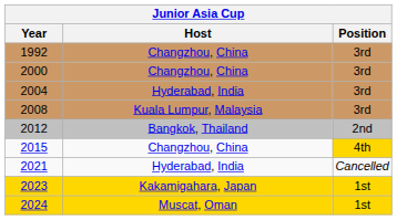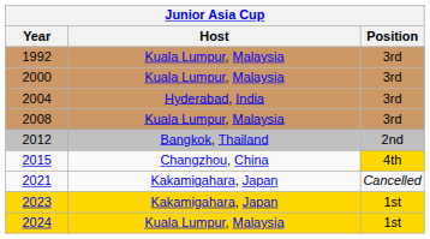1992 | Host: Changzhou, China -> Kuala Lumpur, Malaysia
2000 | Host: Changzhou, China -> Kuala Lumpur, Malaysia
2021 | Host: Hyderabad, India -> Kakamigahara, Japan
2024 | Host: Muscat, Oman -> Kuala Lumpur, Malaysia
